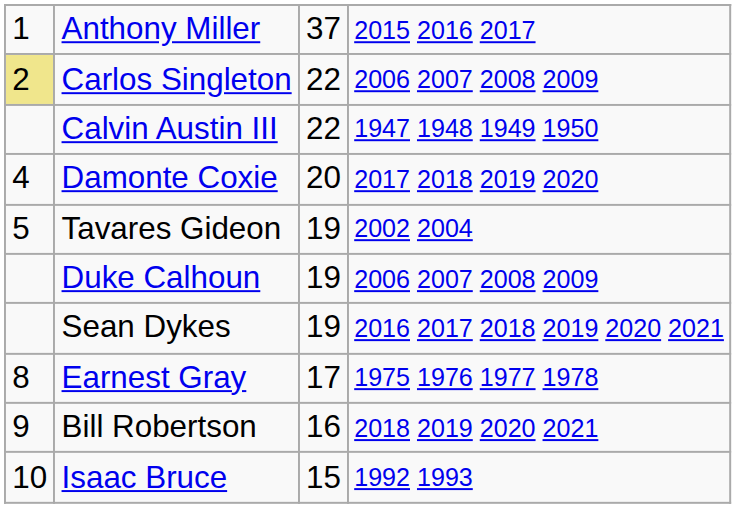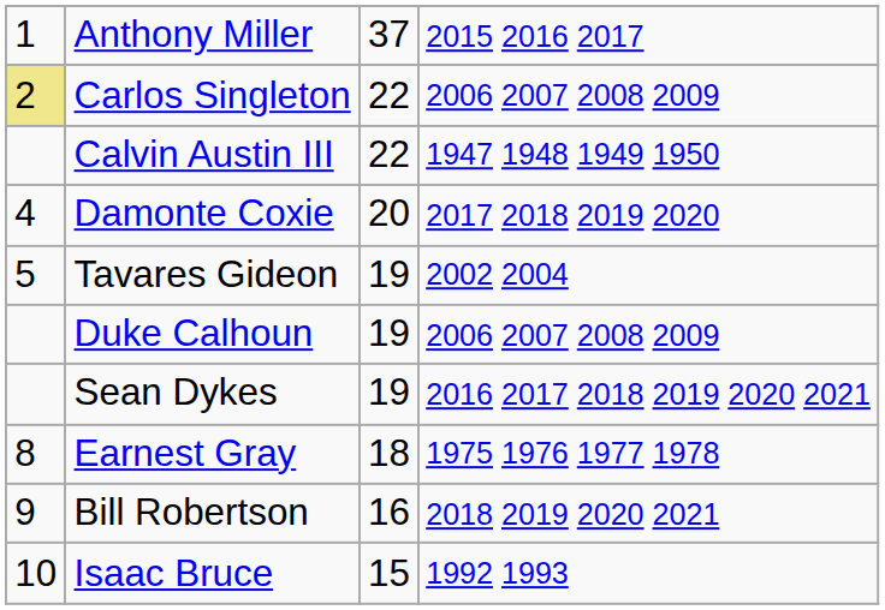Earnest Gray | column 3: 17 -> 18
